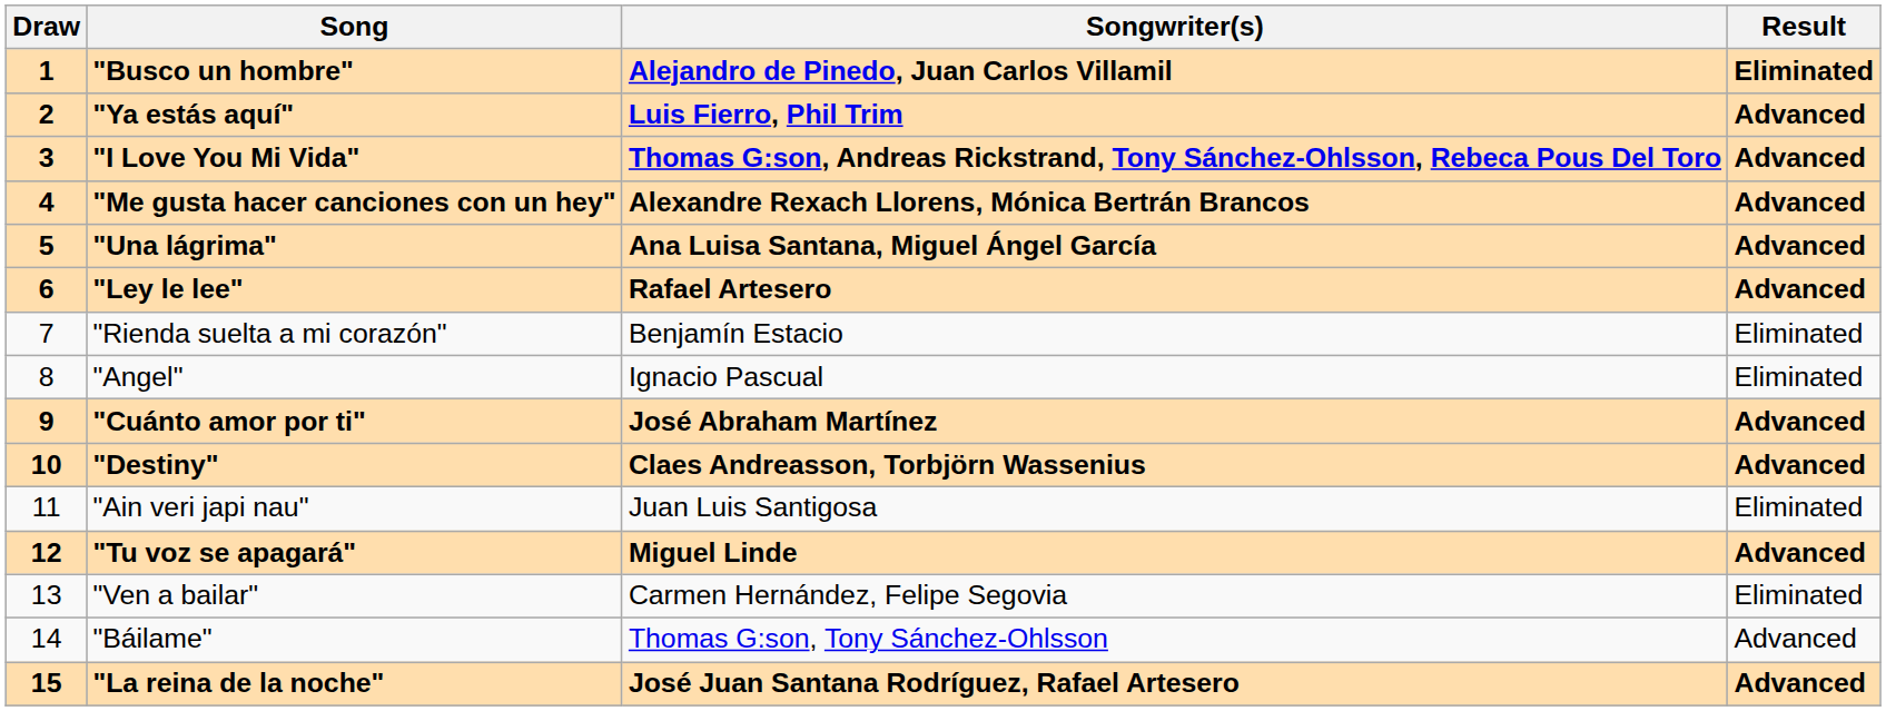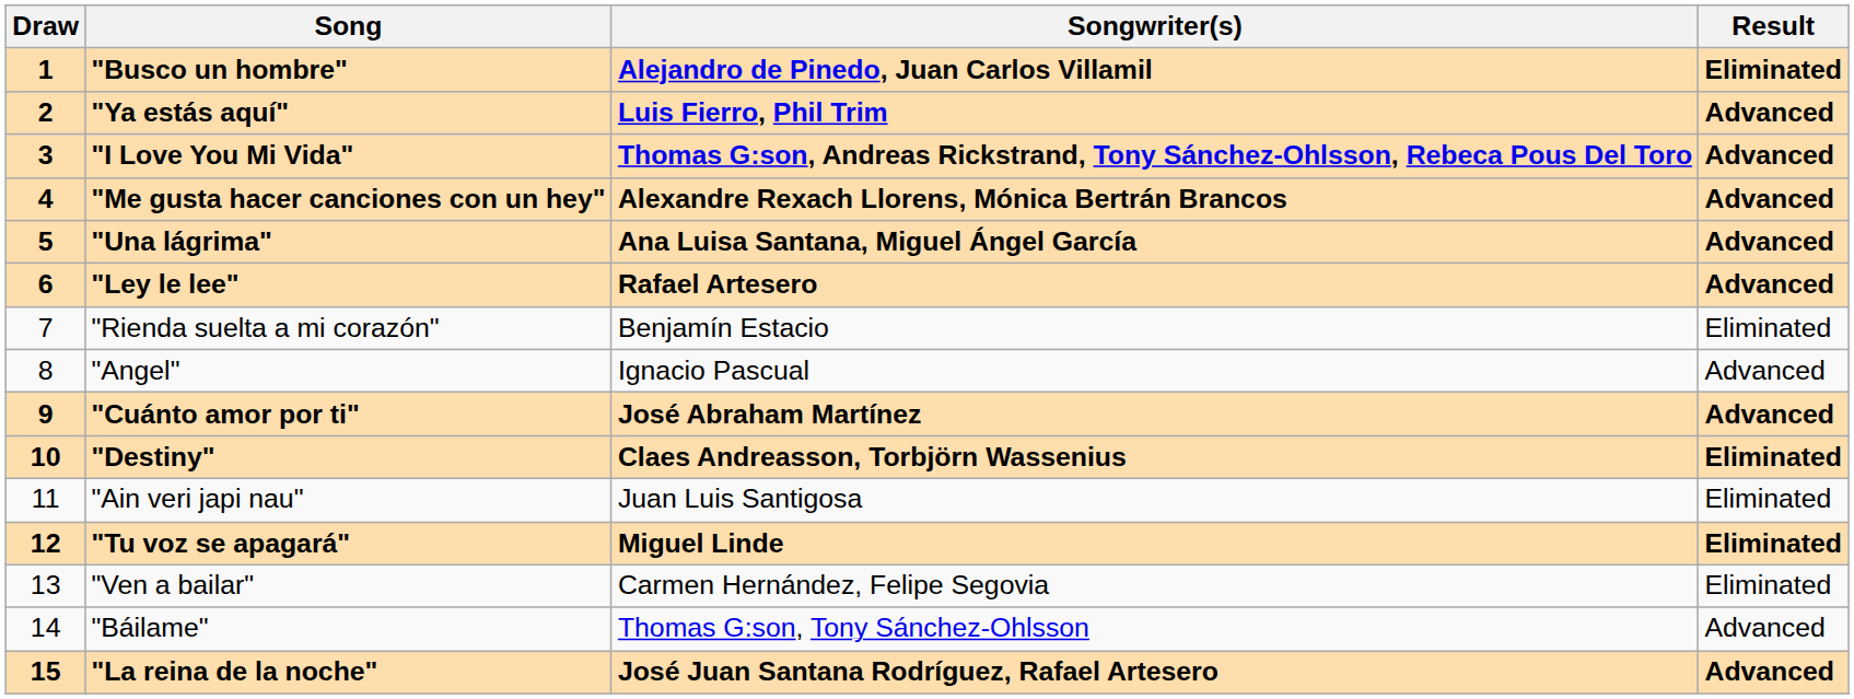"Angel" | Result: Eliminated -> Advanced
"Destiny" | Result: Advanced -> Eliminated
"Tu voz se apagará" | Result: Advanced -> Eliminated
